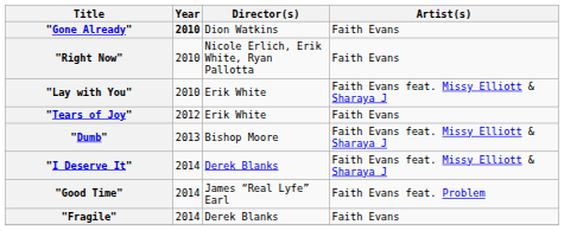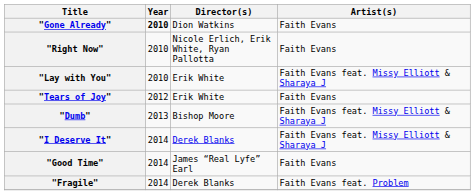"Good Time" | Artist(s): Faith Evans feat. Problem -> Faith Evans
"Fragile" | Artist(s): Faith Evans -> Faith Evans feat. Problem
